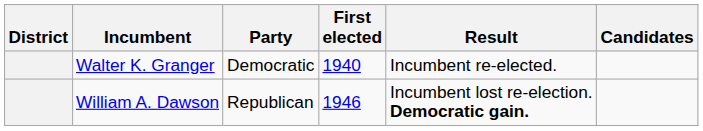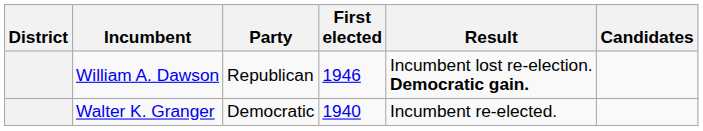rows swapped: Walter K. Granger <-> William A. Dawson
